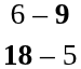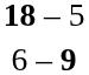rows swapped: 6 – 9 <-> 18 – 5
